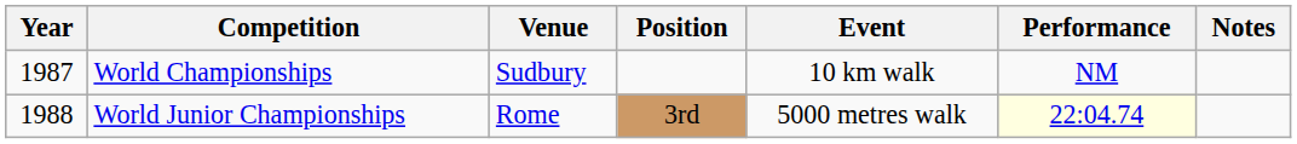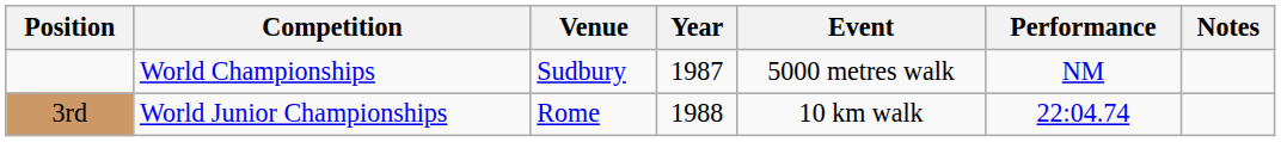columns swapped: Year <-> Position
World Championships | Event: 10 km walk -> 5000 metres walk
World Junior Championships | Event: 5000 metres walk -> 10 km walk
World Junior Championships | Performance: lightyellow background -> no background
